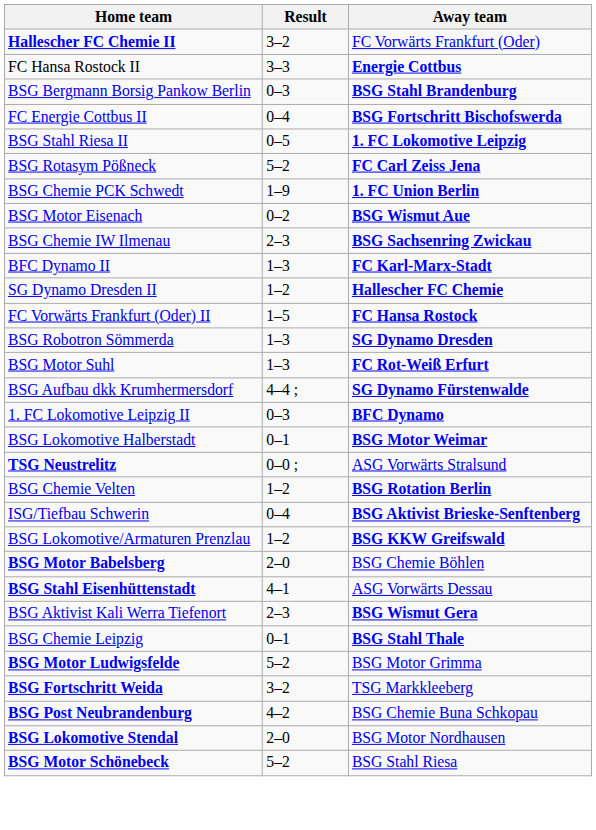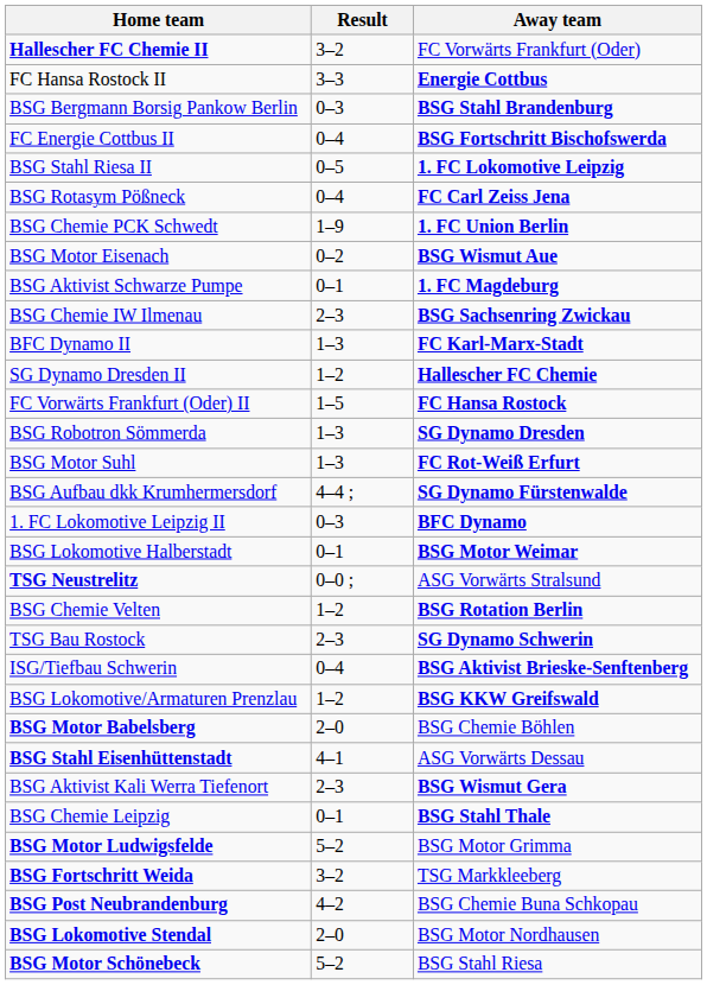BSG Rotasym Pößneck | Result: 5–2 -> 0–4
+ row: BSG Aktivist Schwarze Pumpe | 0–1 | 1. FC Magdeburg
+ row: TSG Bau Rostock | 2–3 | SG Dynamo Schwerin
